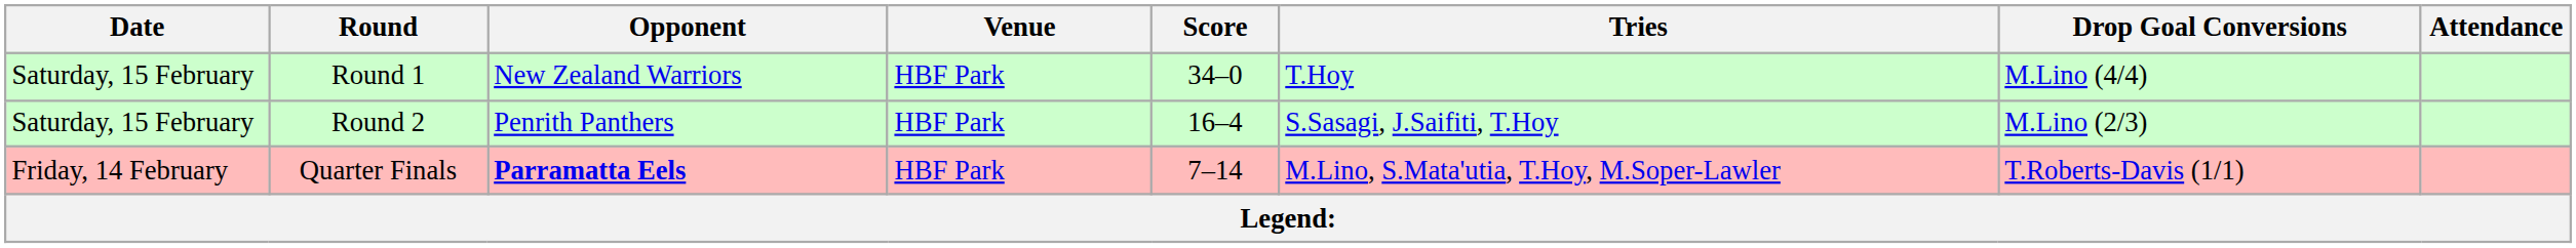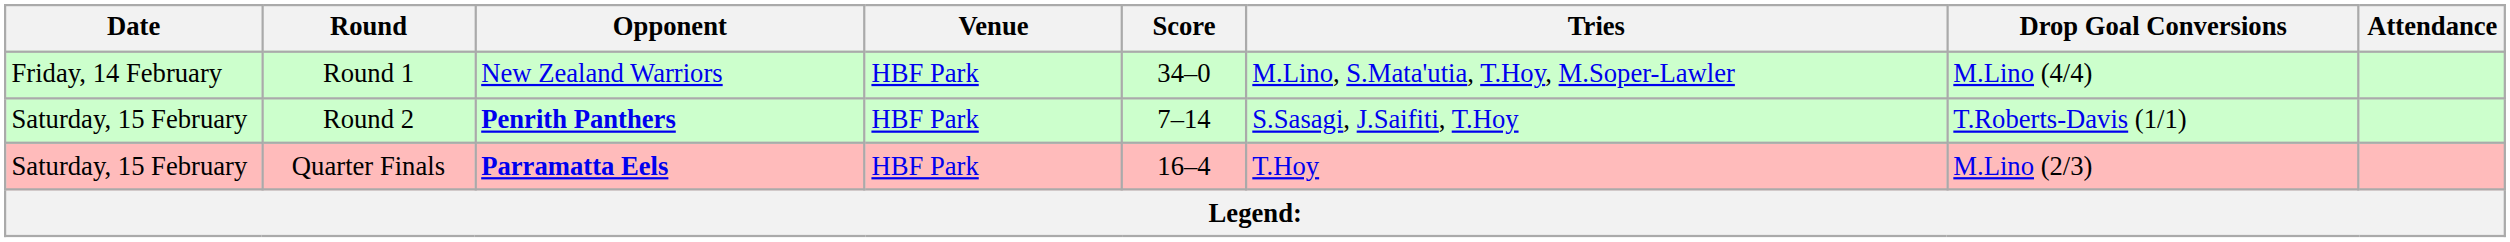Round 1 | Date: Saturday, 15 February -> Friday, 14 February
Round 1 | Tries: T.Hoy -> M.Lino, S.Mata'utia, T.Hoy, M.Soper-Lawler
Round 2 | Opponent: normal -> bold
Round 2 | Score: 16–4 -> 7–14
Round 2 | Drop Goal Conversions: M.Lino (2/3) -> T.Roberts-Davis (1/1)
Quarter Finals | Date: Friday, 14 February -> Saturday, 15 February
Quarter Finals | Score: 7–14 -> 16–4
Quarter Finals | Tries: M.Lino, S.Mata'utia, T.Hoy, M.Soper-Lawler -> T.Hoy
Quarter Finals | Drop Goal Conversions: T.Roberts-Davis (1/1) -> M.Lino (2/3)
